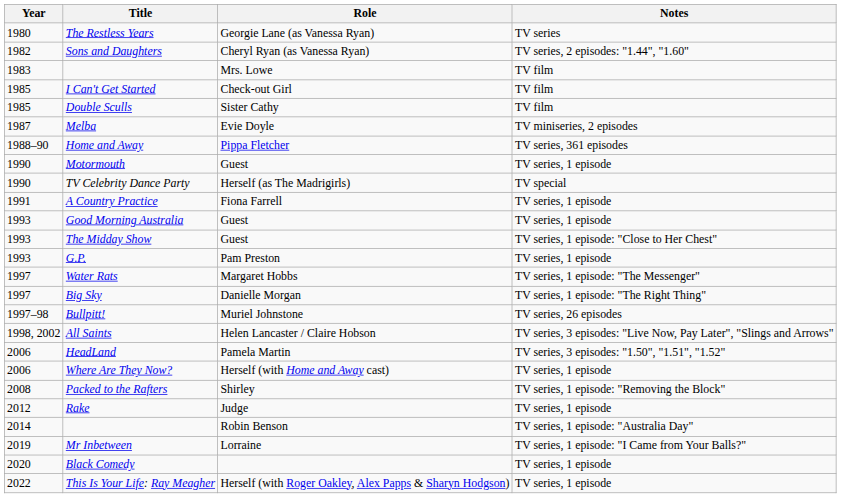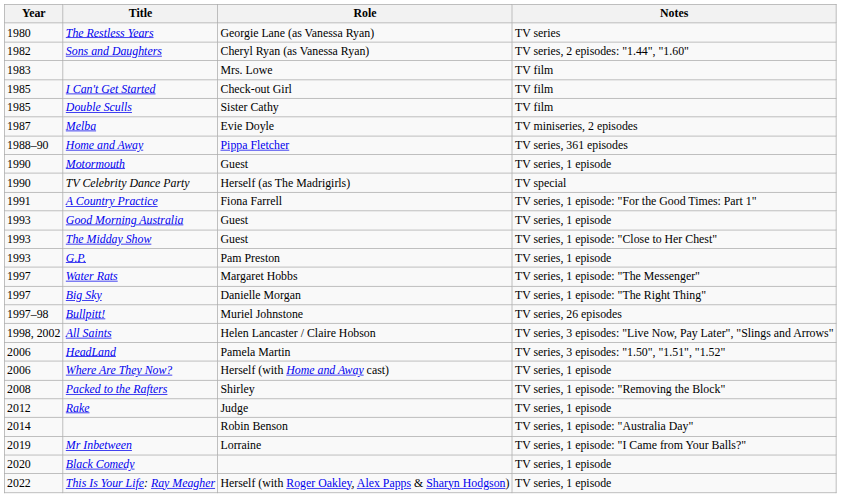A Country Practice | Notes: TV series, 1 episode -> TV series, 1 episode: "For the Good Times: Part 1"
